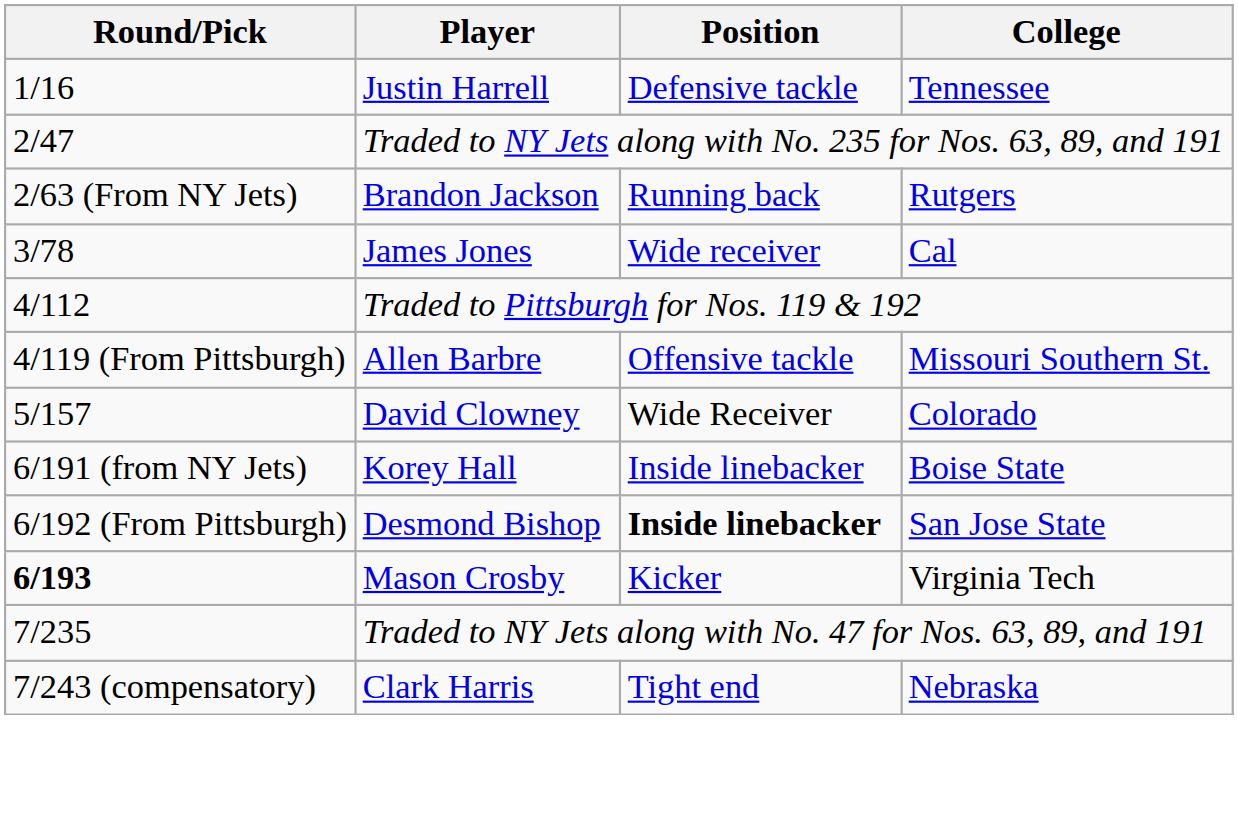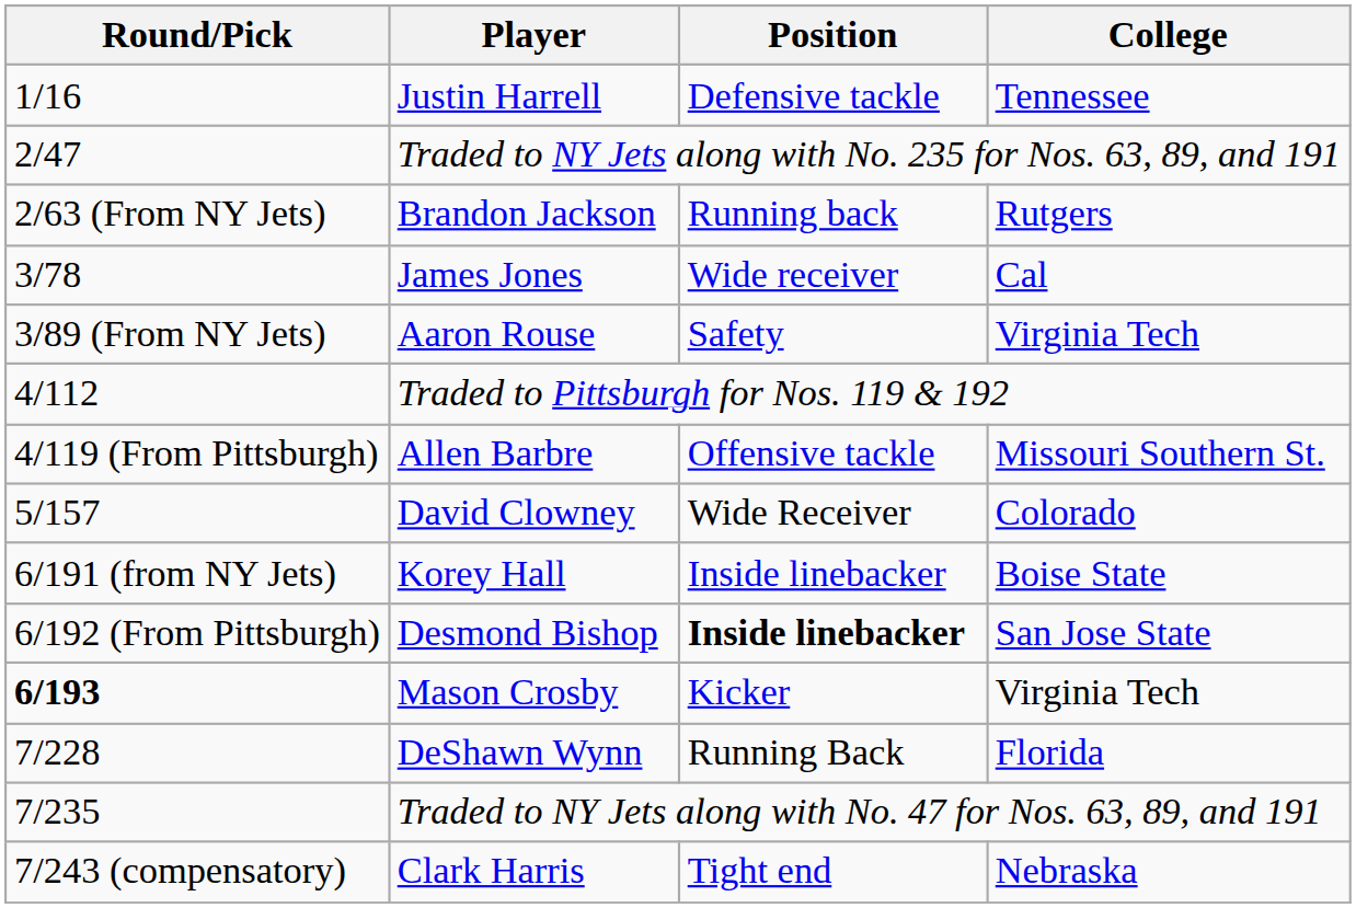+ row: 3/89 (From NY Jets) | Aaron Rouse | Safety | Virginia Tech
+ row: 7/228 | DeShawn Wynn | Running Back | Florida
